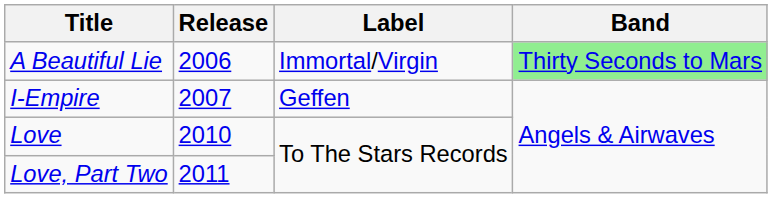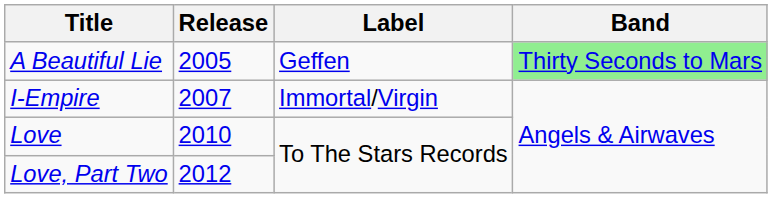A Beautiful Lie | Release: 2006 -> 2005
A Beautiful Lie | Label: Immortal/Virgin -> Geffen
I-Empire | Label: Geffen -> Immortal/Virgin
Love, Part Two | Release: 2011 -> 2012
